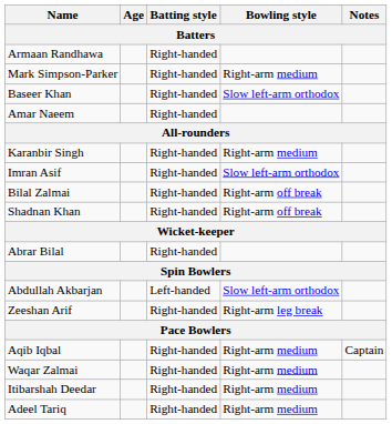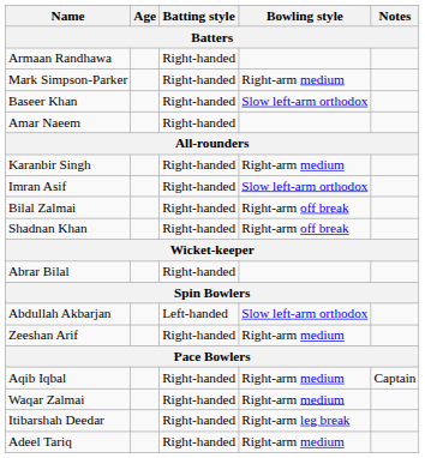Zeeshan Arif | Bowling style: Right-arm leg break -> Right-arm medium
Itibarshah Deedar | Bowling style: Right-arm medium -> Right-arm leg break
